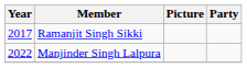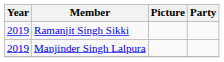Ramanjit Singh Sikki | Year: 2017 -> 2019
Manjinder Singh Lalpura | Year: 2022 -> 2019
